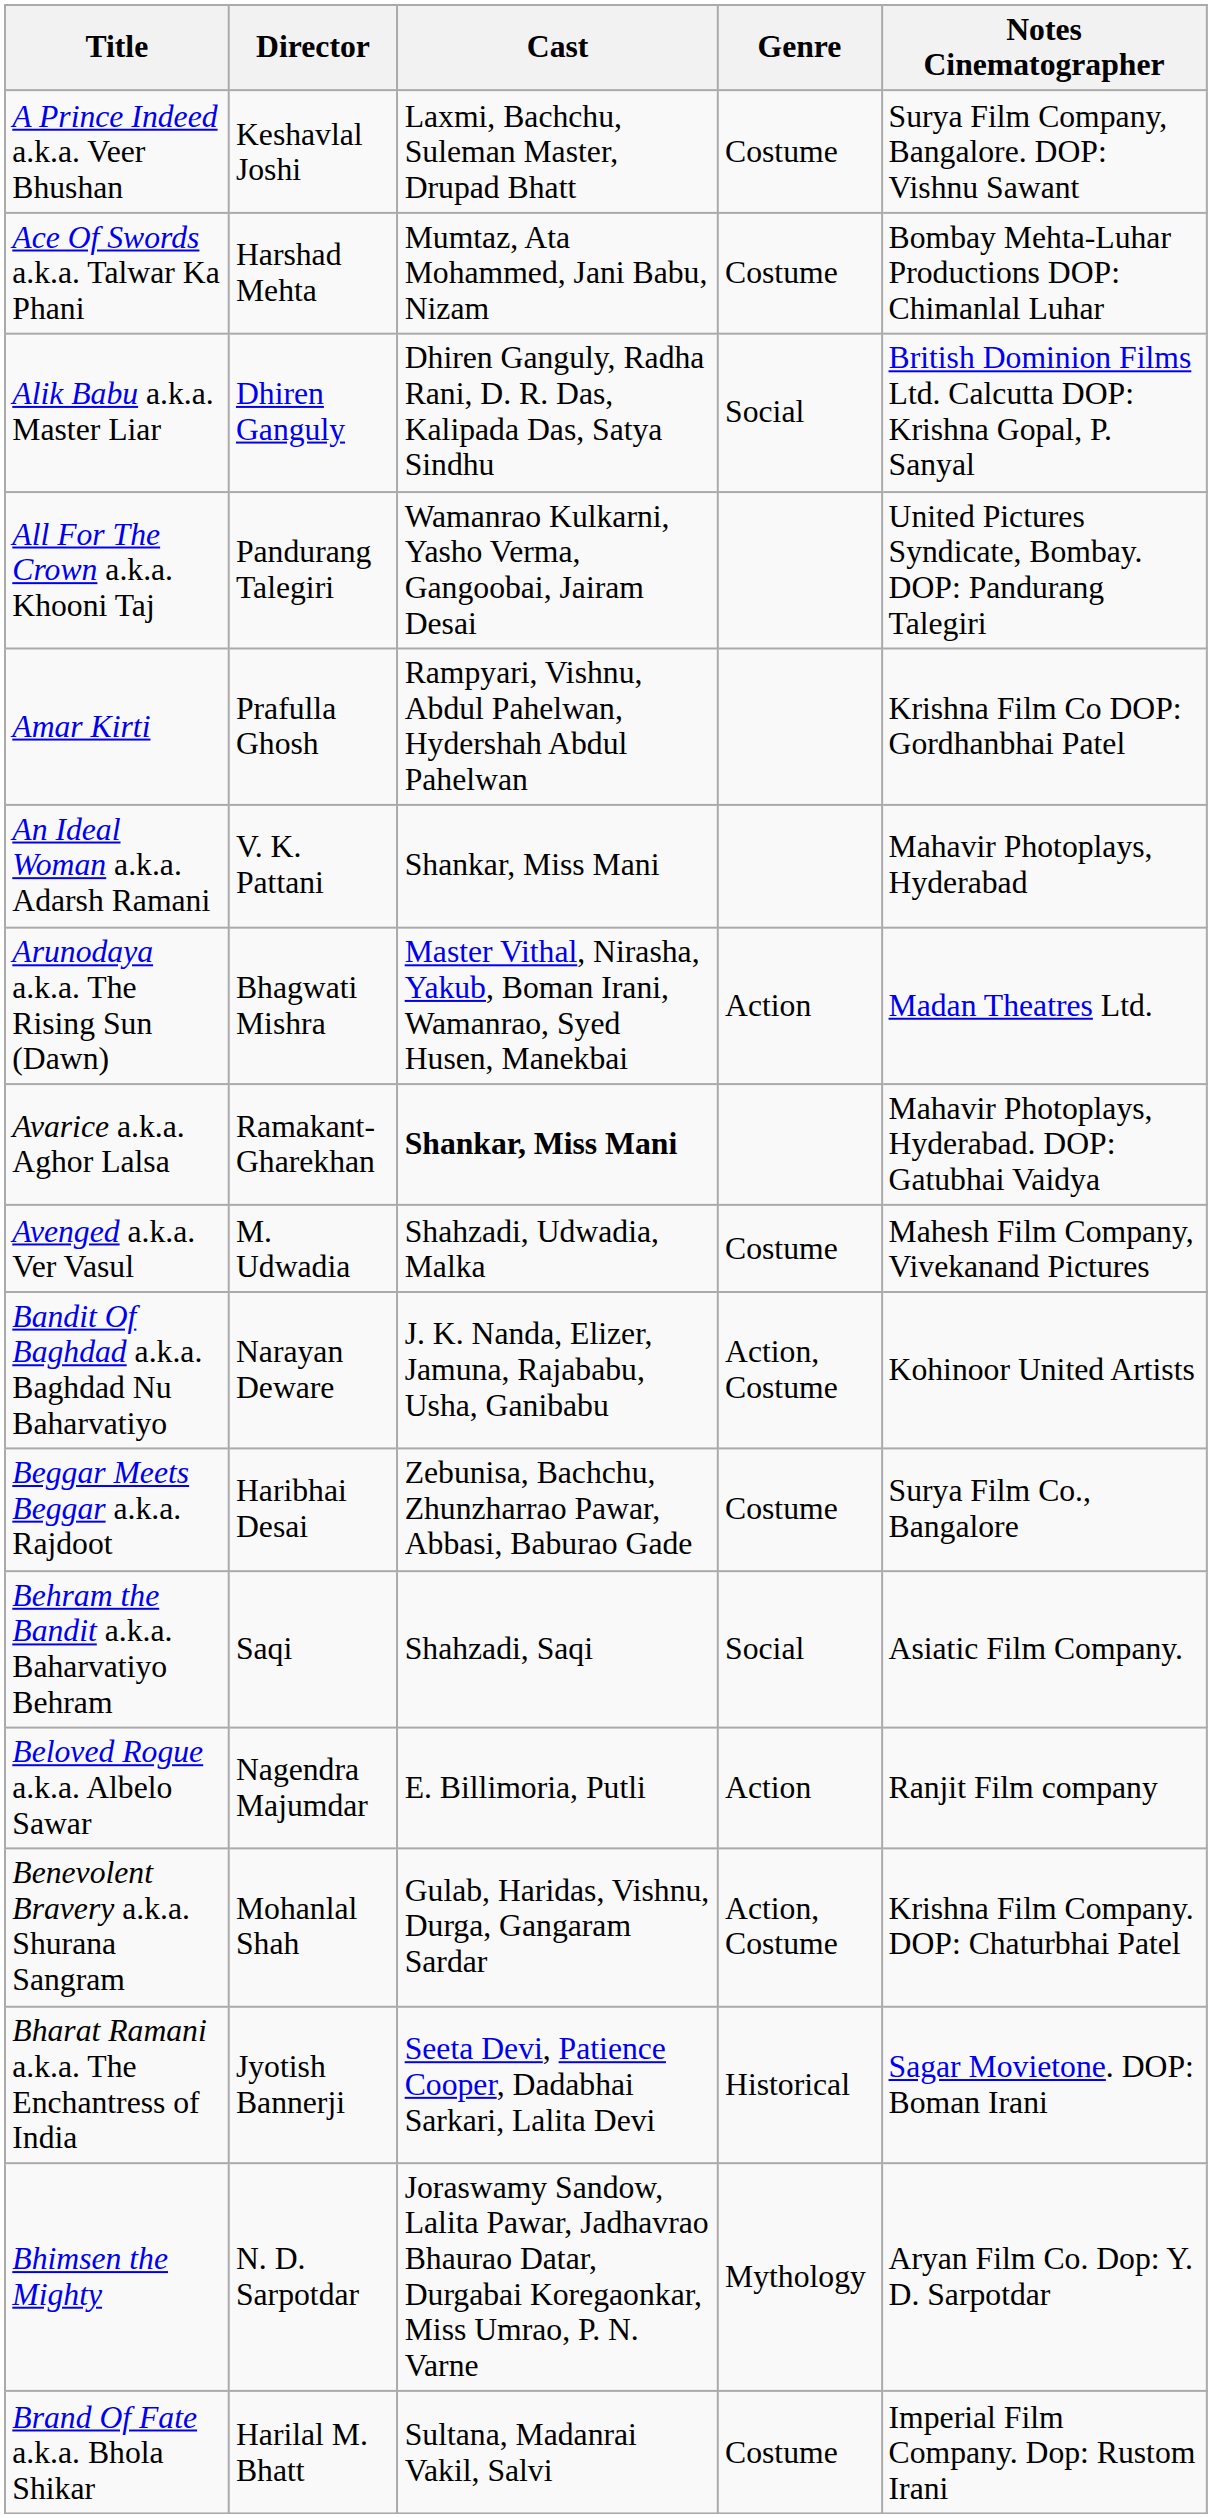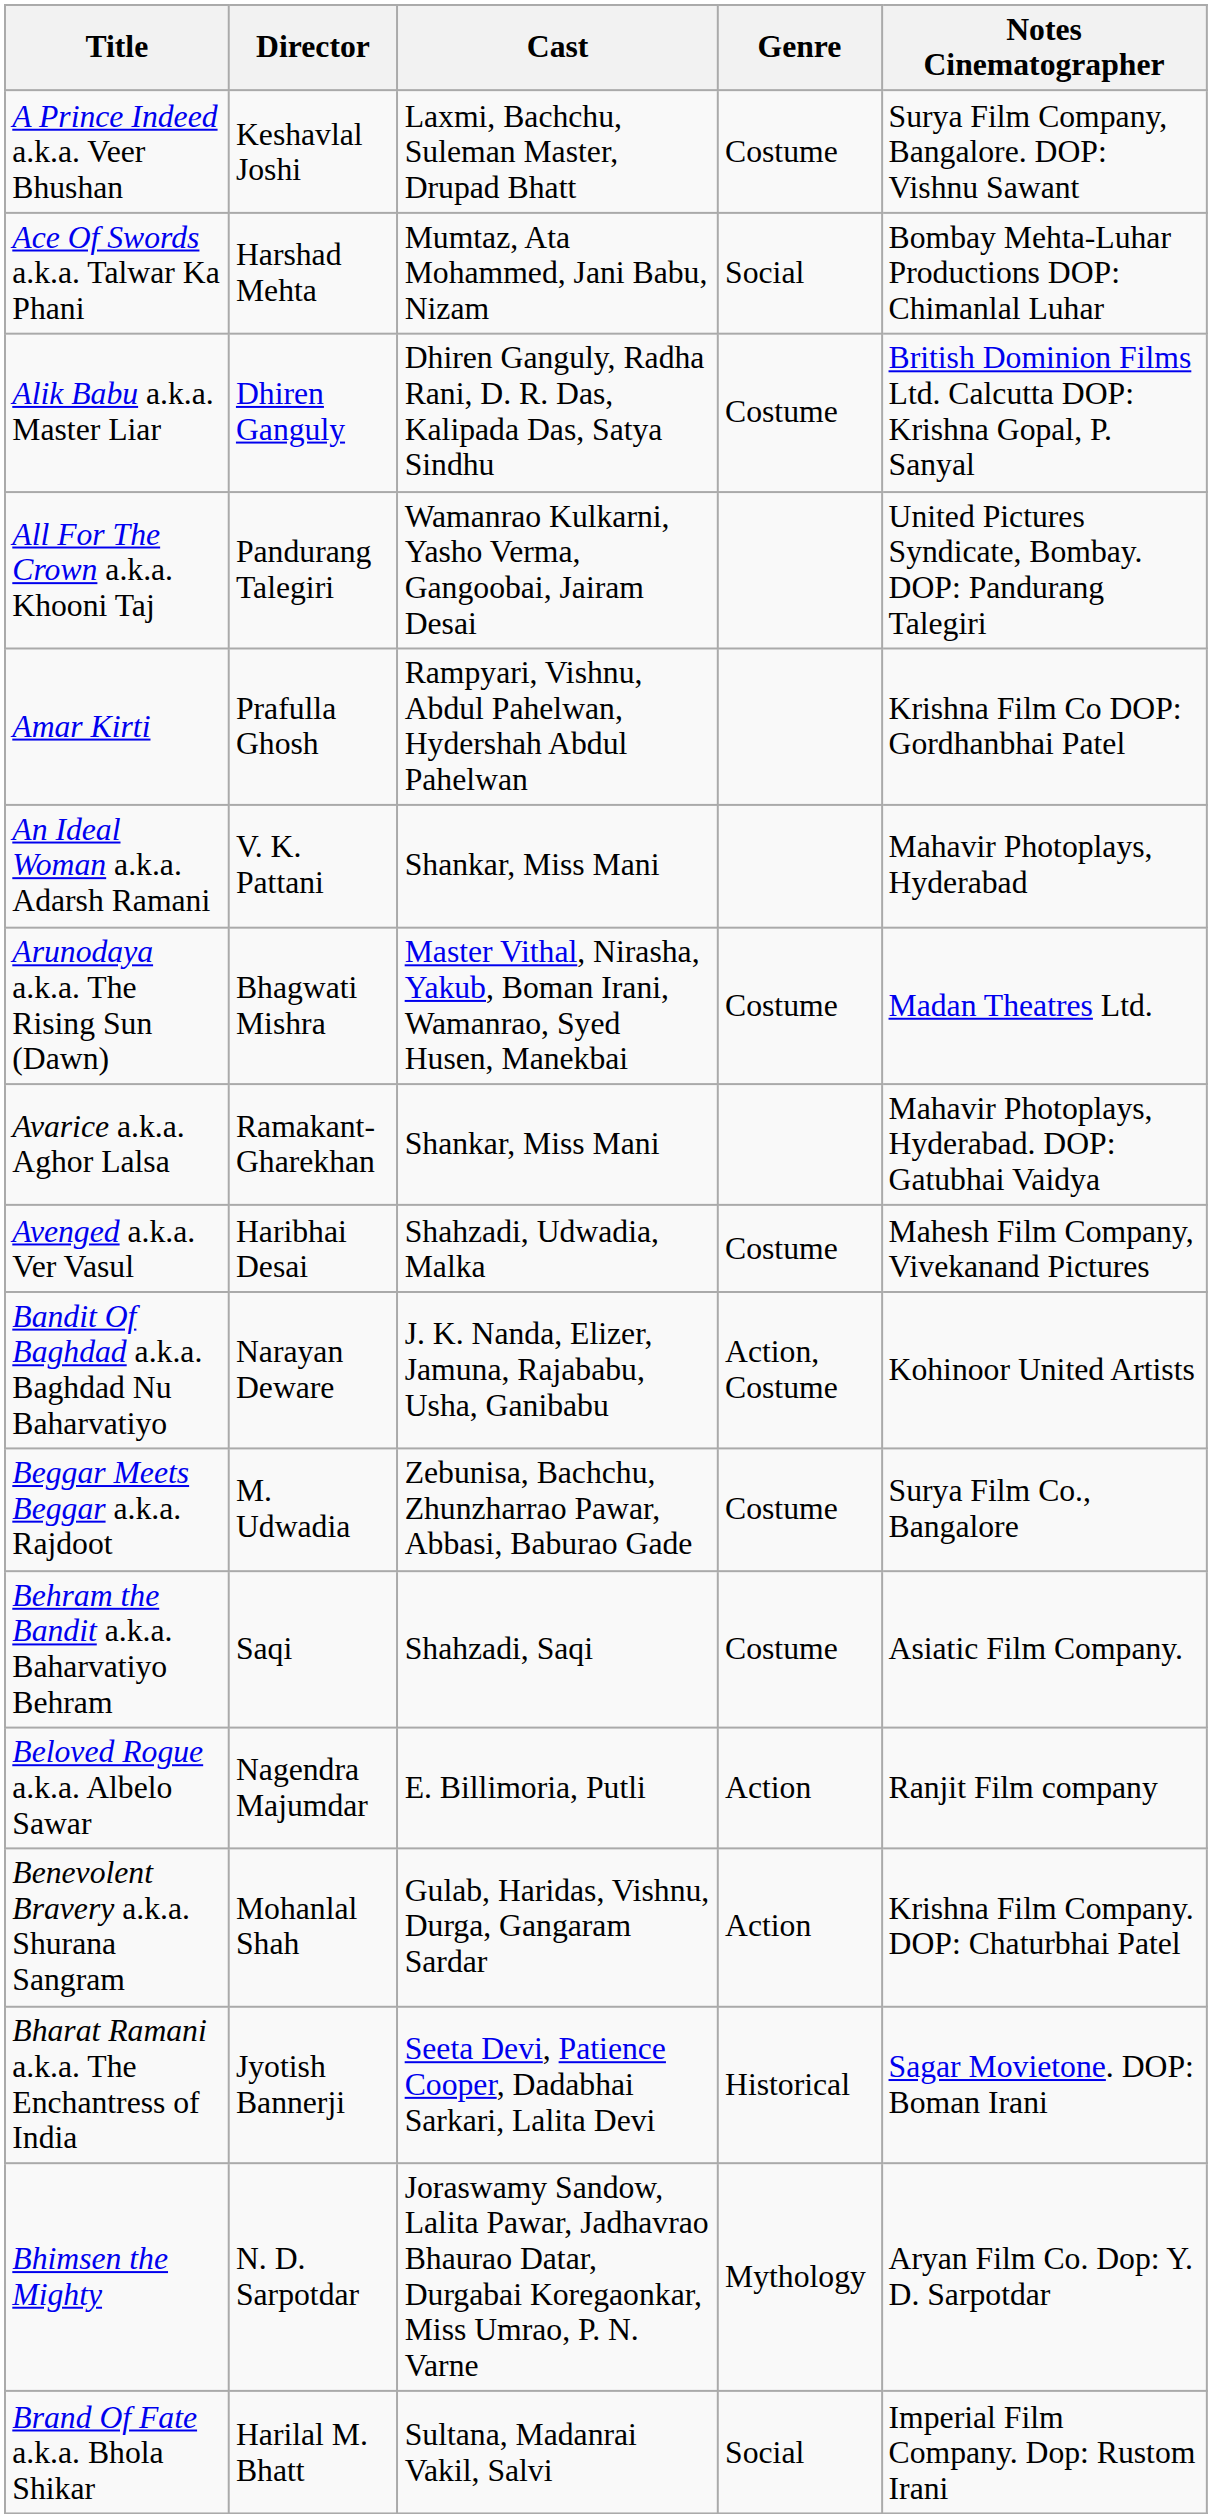Ace Of Swords a.k.a. Talwar Ka Phani | Genre: Costume -> Social
Alik Babu a.k.a. Master Liar | Genre: Social -> Costume
Arunodaya a.k.a. The Rising Sun (Dawn) | Genre: Action -> Costume
Avarice a.k.a. Aghor Lalsa | Cast: bold -> normal
Avenged a.k.a. Ver Vasul | Director: M. Udwadia -> Haribhai Desai
Beggar Meets Beggar a.k.a. Rajdoot | Director: Haribhai Desai -> M. Udwadia
Behram the Bandit a.k.a. Baharvatiyo Behram | Genre: Social -> Costume
Benevolent Bravery a.k.a. Shurana Sangram | Genre: Action, Costume -> Action
Brand Of Fate a.k.a. Bhola Shikar | Genre: Costume -> Social
